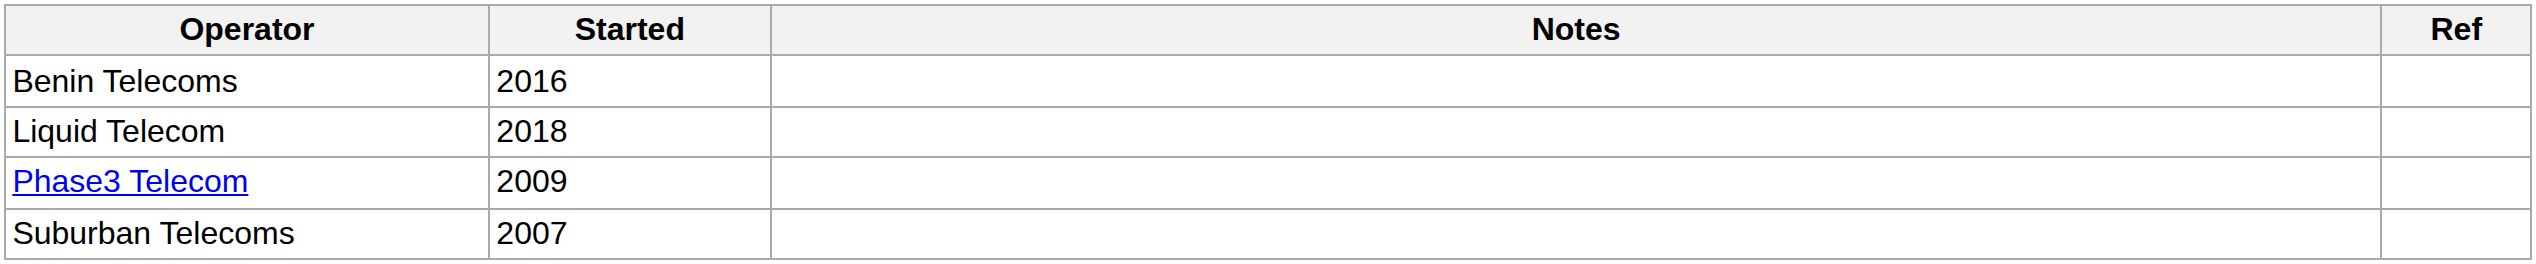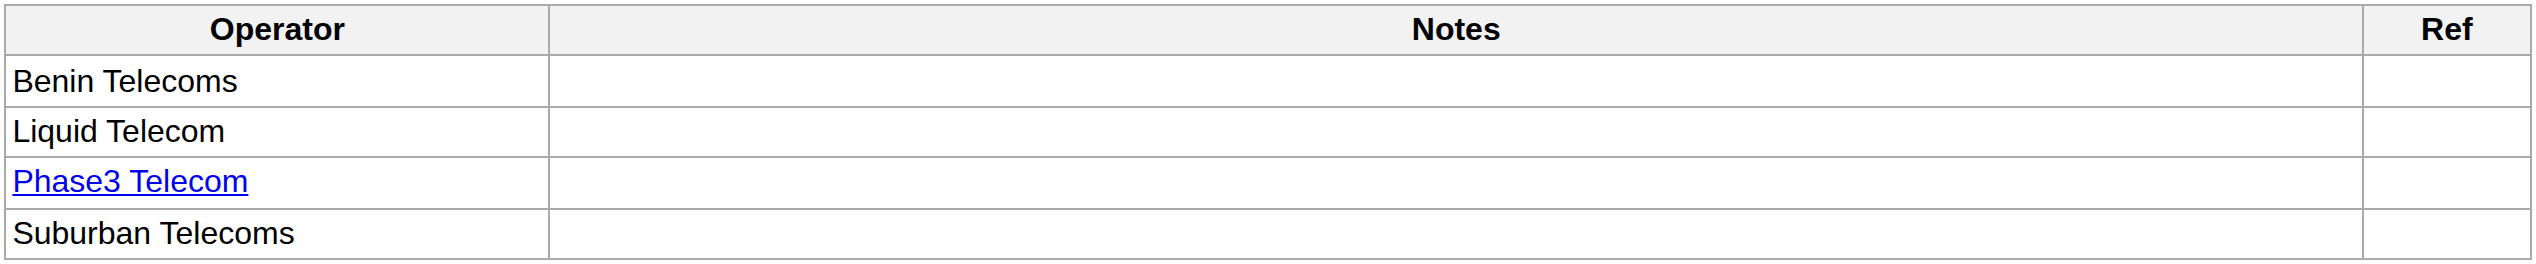- column: Started | 2016 | 2018 | 2009 | 2007
